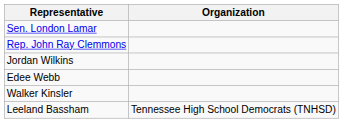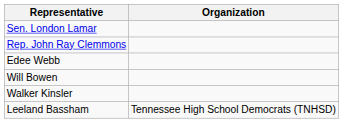- row: Jordan Wilkins
+ row: Will Bowen
